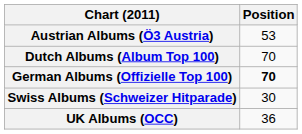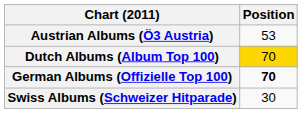Dutch Albums (Album Top 100) | Position: no background -> gold background
- row: UK Albums (OCC) | 36
